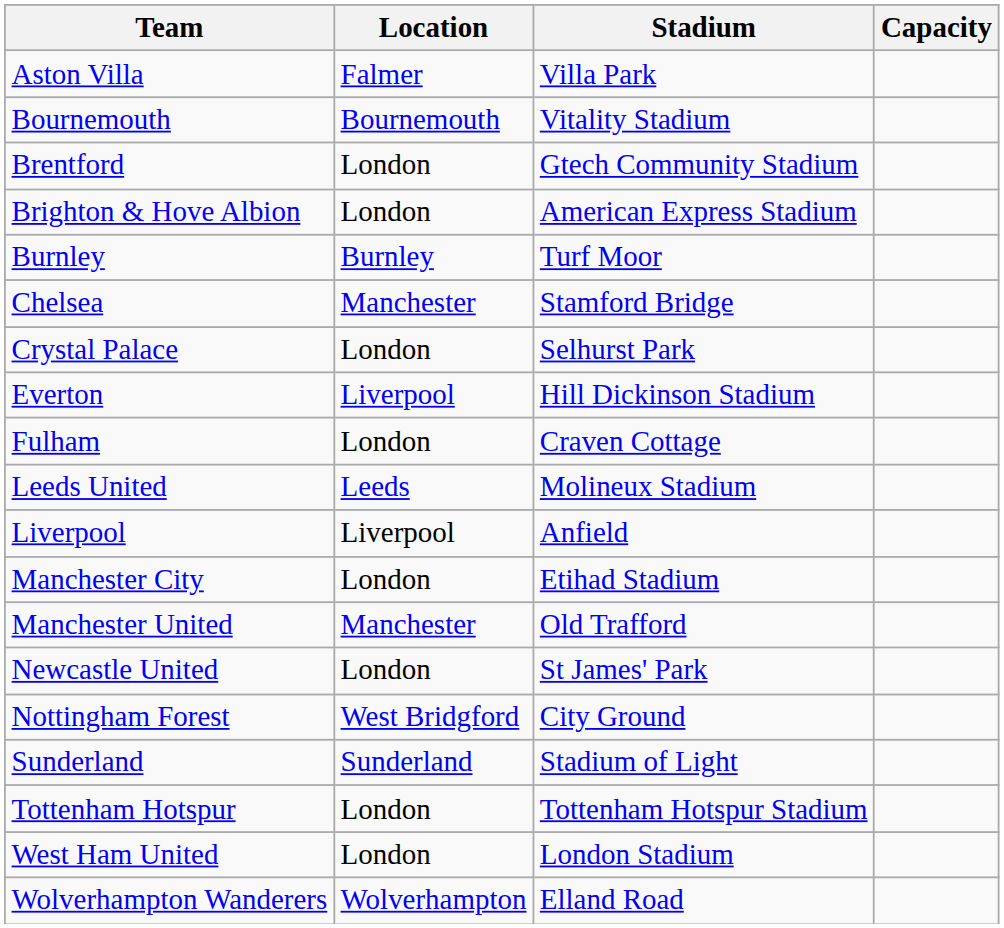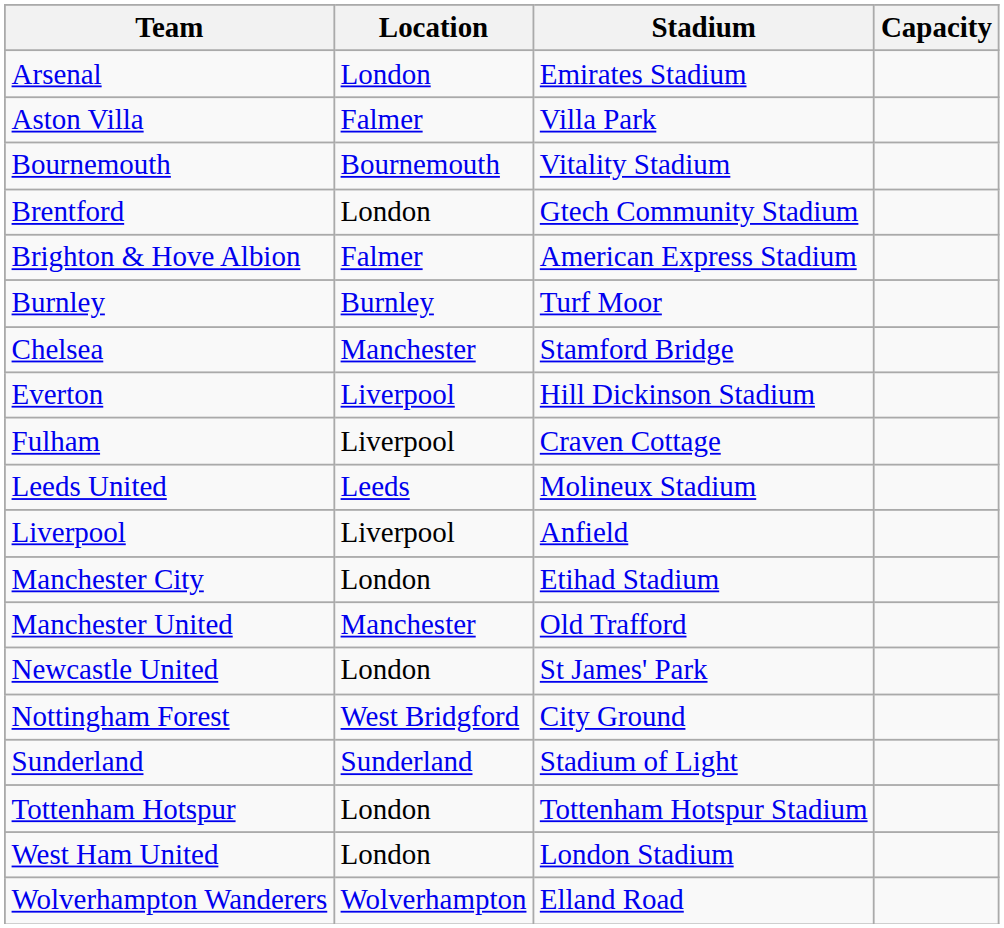+ row: Arsenal | London | Emirates Stadium
Brighton & Hove Albion | Location: London -> Falmer
- row: Crystal Palace | London | Selhurst Park
Fulham | Location: London -> Liverpool
